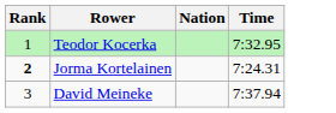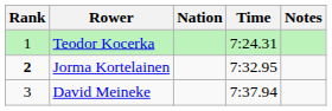+ column: Notes
Teodor Kocerka | Time: 7:32.95 -> 7:24.31
Jorma Kortelainen | Time: 7:24.31 -> 7:32.95
